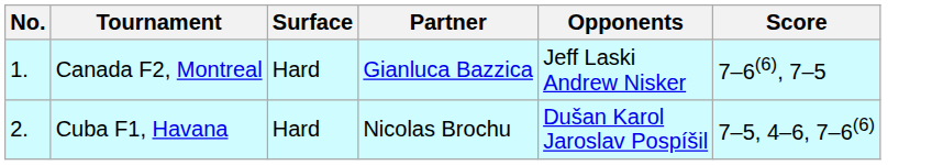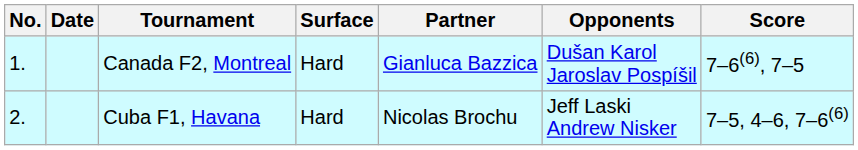+ column: Date
Canada F2, Montreal | Opponents: Jeff Laski Andrew Nisker -> Dušan Karol Jaroslav Pospíšil
Cuba F1, Havana | Opponents: Dušan Karol Jaroslav Pospíšil -> Jeff Laski Andrew Nisker
